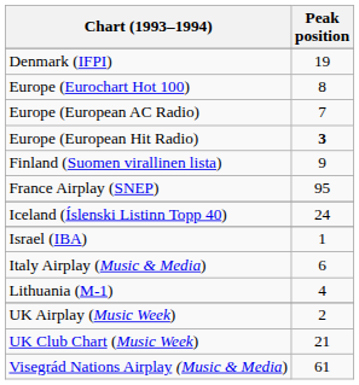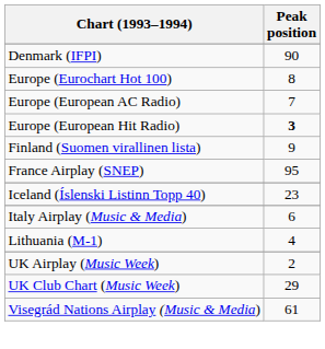Denmark (IFPI) | Peak position: 19 -> 90
Iceland (Íslenski Listinn Topp 40) | Peak position: 24 -> 23
- row: Israel (IBA) | 1
UK Club Chart (Music Week) | Peak position: 21 -> 29
